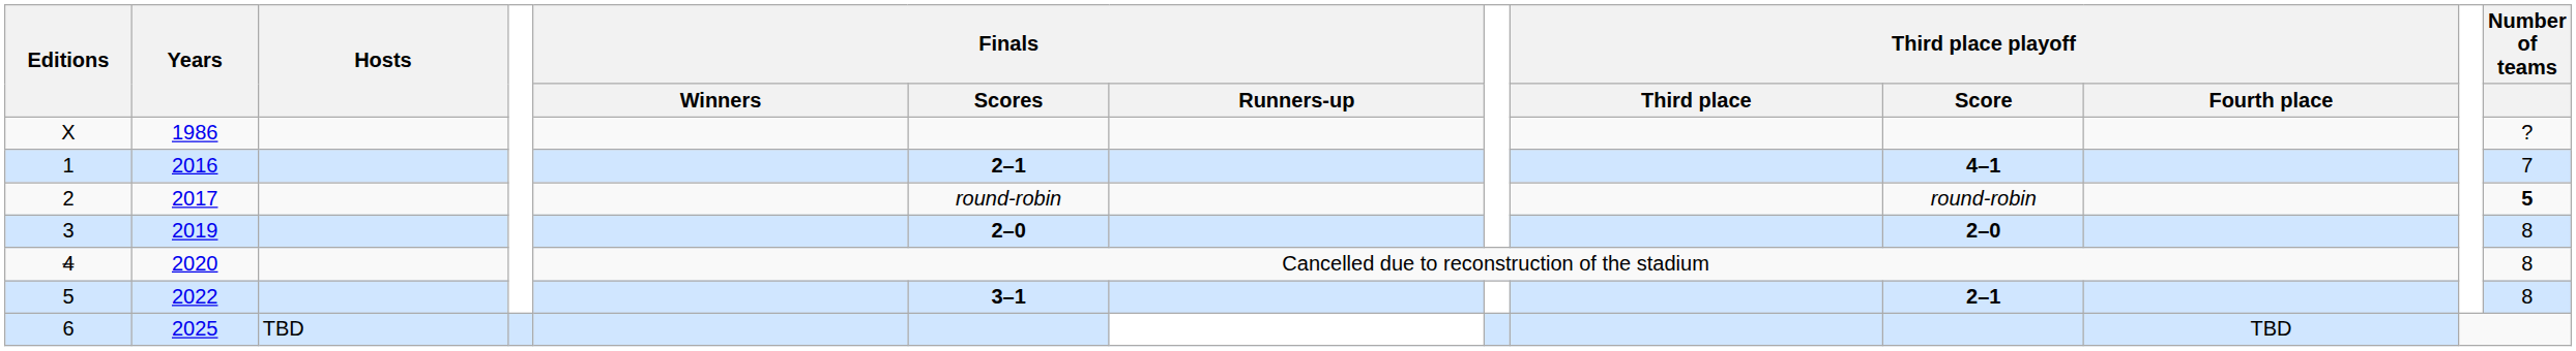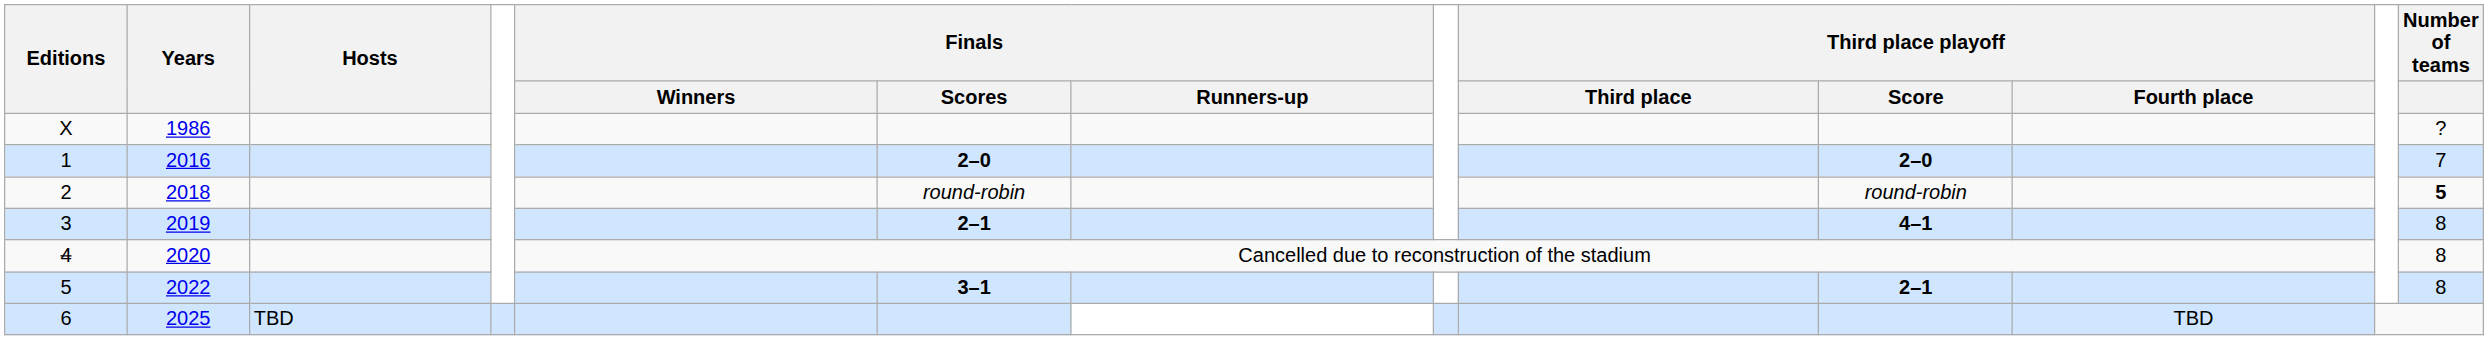1 | Finals / Scores: 2–1 -> 2–0
1 | Third place playoff / Score: 4–1 -> 2–0
2 | Years: 2017 -> 2018
3 | Finals / Scores: 2–0 -> 2–1
3 | Third place playoff / Score: 2–0 -> 4–1
